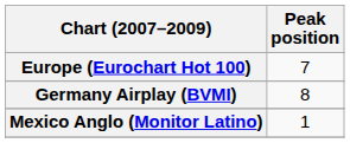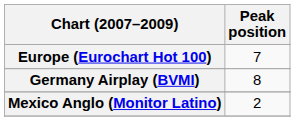Mexico Anglo (Monitor Latino) | Peak position: 1 -> 2
